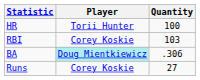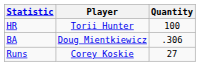- row: RBI | Corey Koskie | 103
BA | Player: paleturquoise background -> no background
